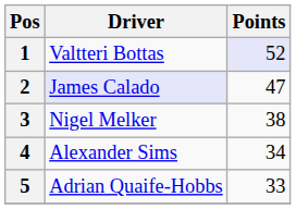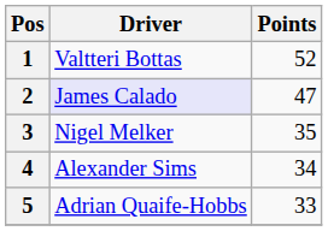1 | Points: lavender background -> no background
3 | Points: 38 -> 35
